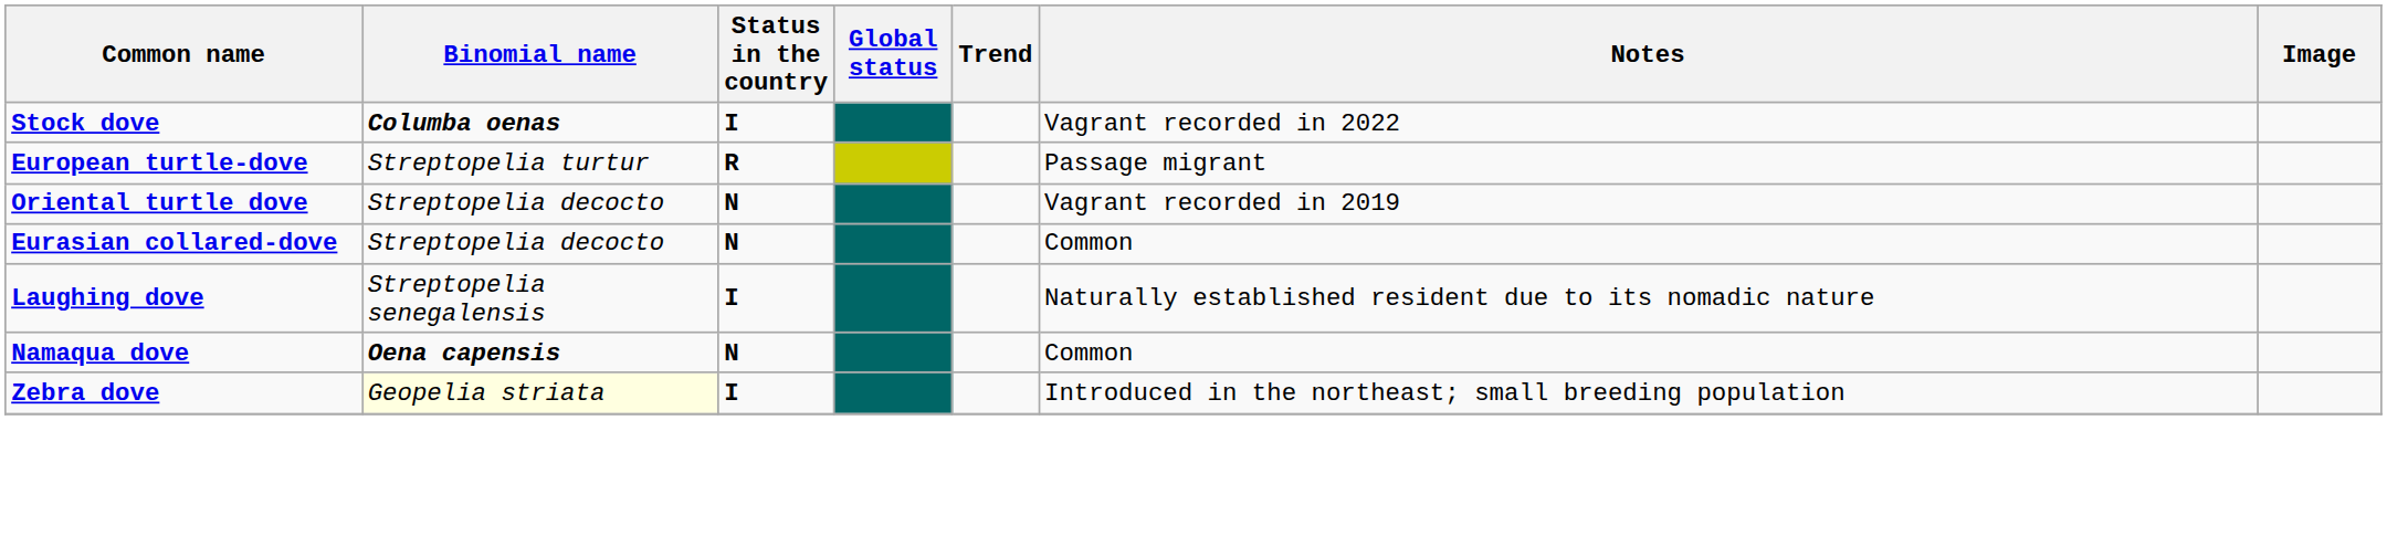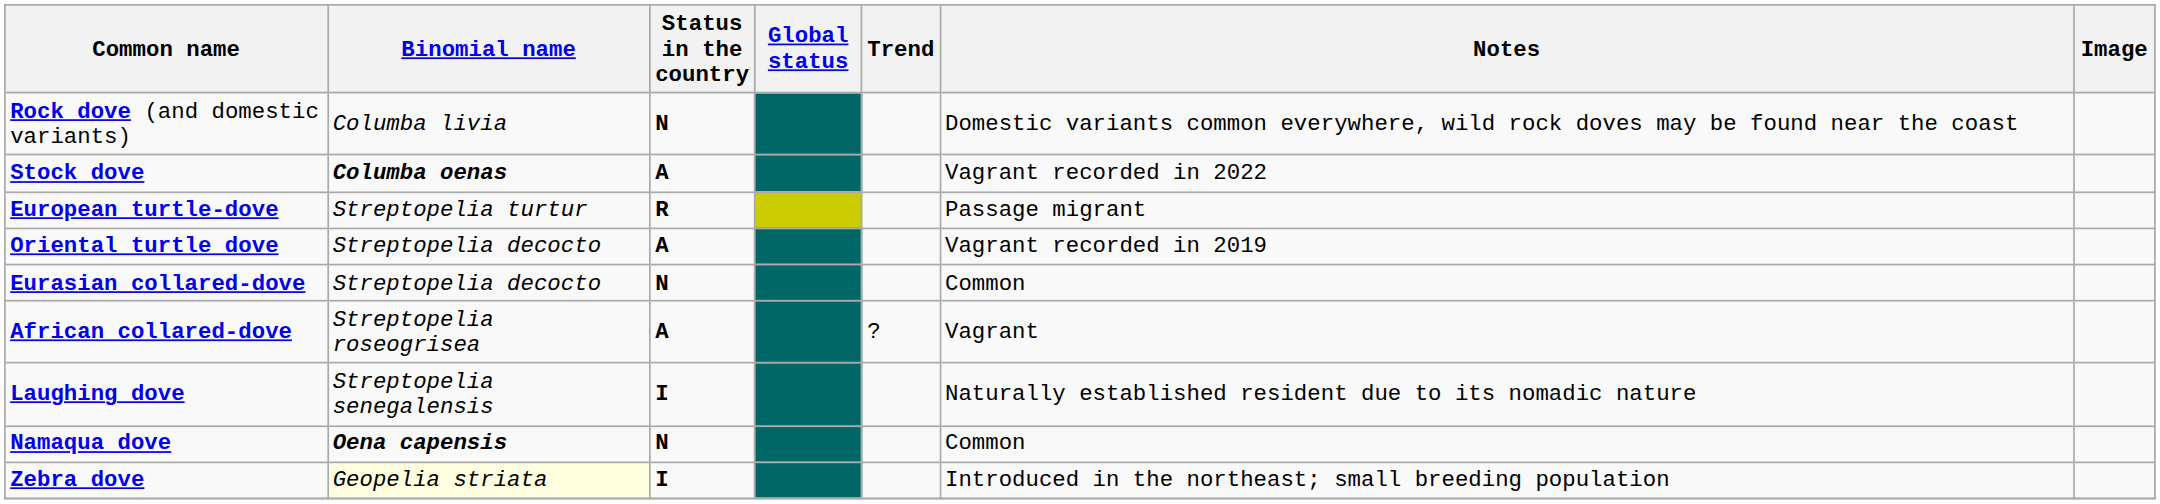+ row: Rock dove (and domestic variants) | Columba livia | N | Domestic variants common everywhere, wild rock doves may be found near the coast
Stock dove | Status in the country: I -> A
Oriental turtle dove | Status in the country: N -> A
+ row: African collared-dove | Streptopelia roseogrisea | A | ? | Vagrant
